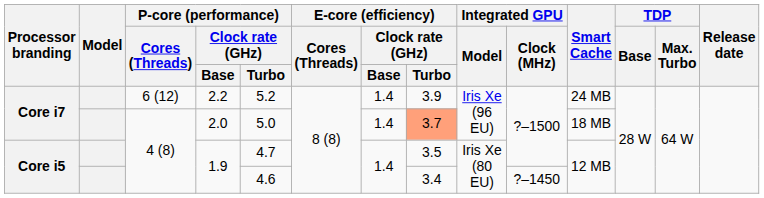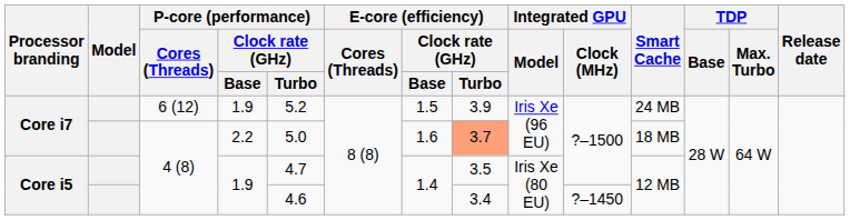Core i7 / 6 (12) | P-core (performance) / Clock rate (GHz) / Base: 2.2 -> 1.9
Core i7 / 6 (12) | E-core (efficiency) / Clock rate (GHz) / Base: 1.4 -> 1.5
Core i7 / 4 (8) | P-core (performance) / Clock rate (GHz) / Base: 2.0 -> 2.2
Core i7 / 4 (8) | E-core (efficiency) / Clock rate (GHz) / Base: 1.4 -> 1.6
